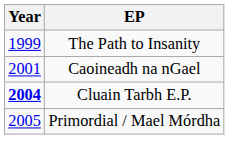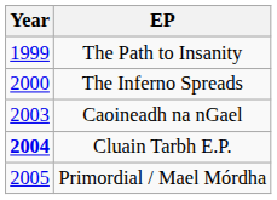+ row: 2000 | The Inferno Spreads
Caoineadh na nGael | Year: 2001 -> 2003
